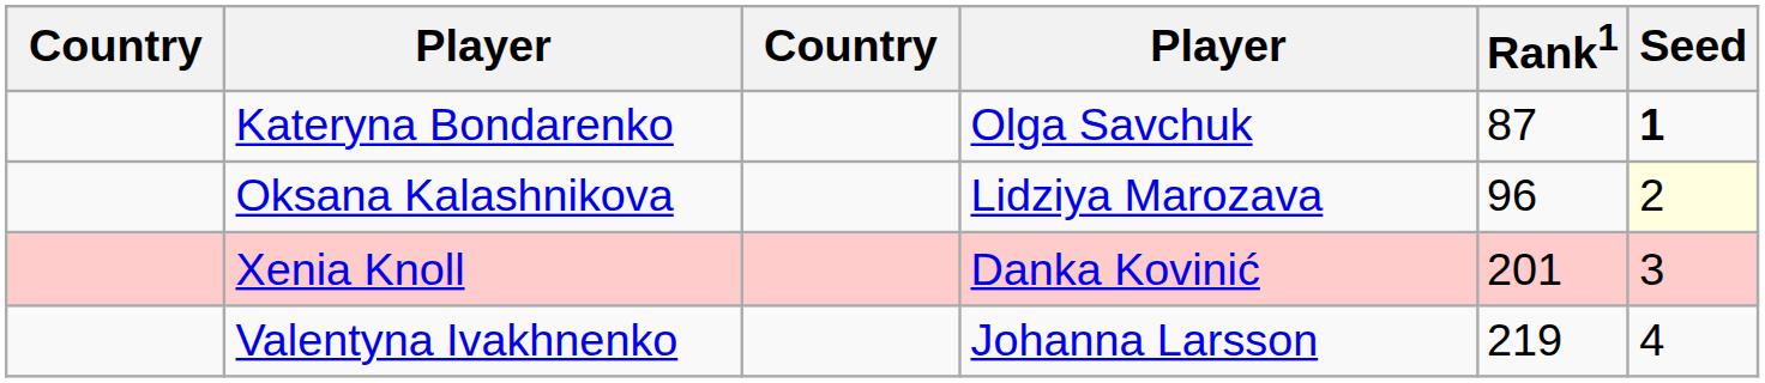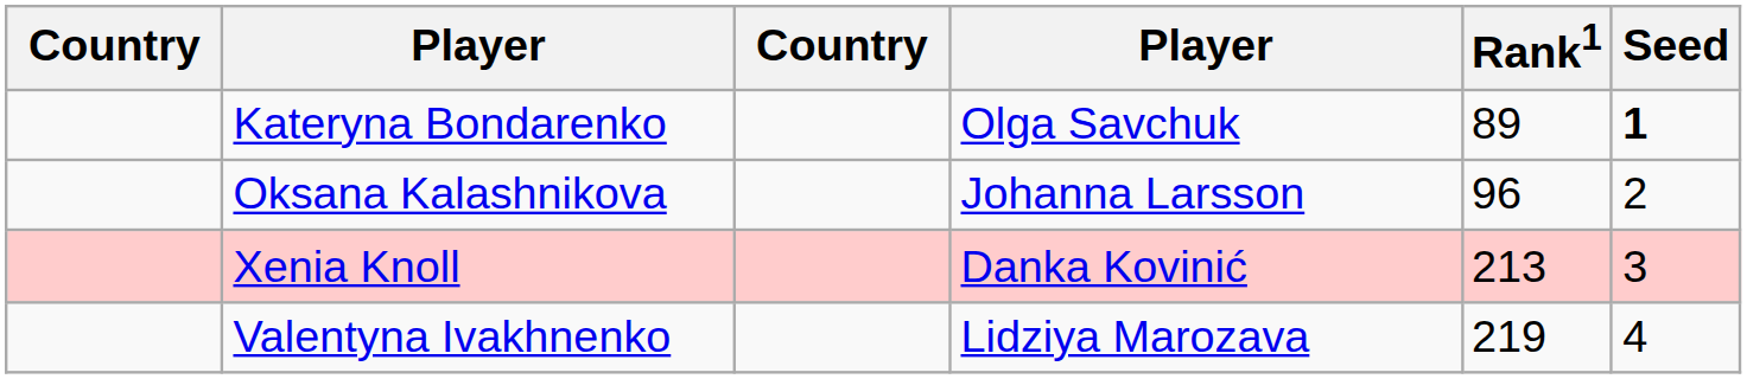Kateryna Bondarenko | Rank1: 87 -> 89
Oksana Kalashnikova | column 4: Lidziya Marozava -> Johanna Larsson
Oksana Kalashnikova | Seed: lightyellow background -> no background
Xenia Knoll | Rank1: 201 -> 213
Valentyna Ivakhnenko | column 4: Johanna Larsson -> Lidziya Marozava
